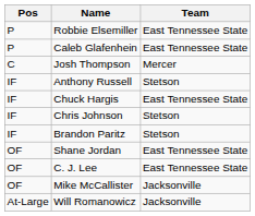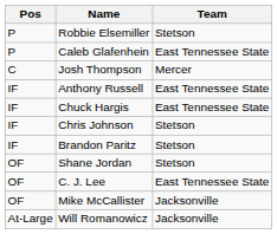Robbie Elsemiller | Team: East Tennessee State -> Stetson
Anthony Russell | Team: Stetson -> East Tennessee State
Shane Jordan | Team: East Tennessee State -> Stetson
